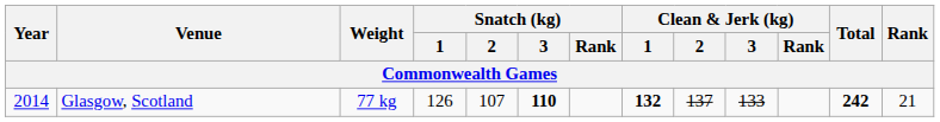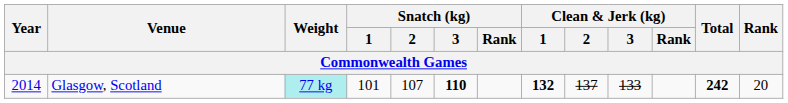Glasgow, Scotland | Weight: no background -> paleturquoise background
Glasgow, Scotland | Snatch (kg) / 1: 126 -> 101
Glasgow, Scotland | Rank: 21 -> 20
